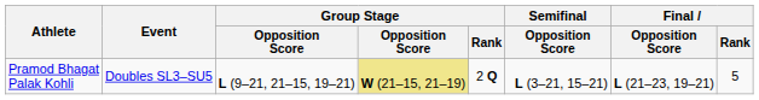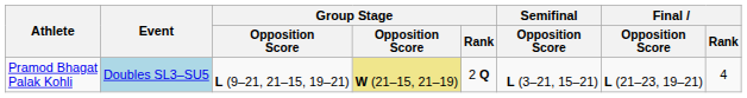Pramod Bhagat Palak Kohli | Event: no background -> lightblue background
Pramod Bhagat Palak Kohli | Final / Rank: 5 -> 4
